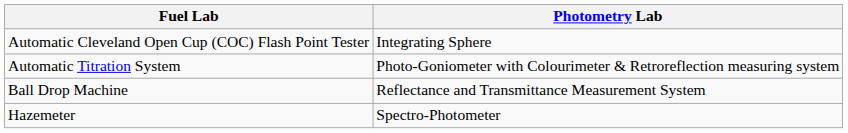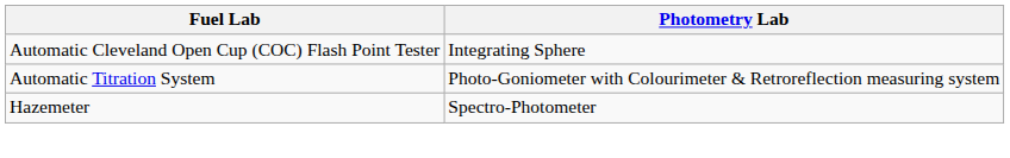- row: Ball Drop Machine | Reflectance and Transmittance Measurement System
